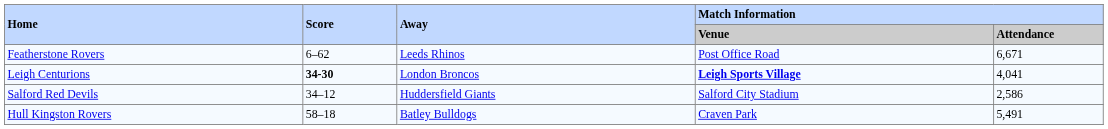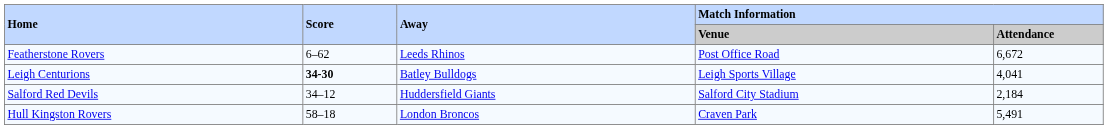Featherstone Rovers | Match Information / Attendance: 6,671 -> 6,672
Leigh Centurions | Away: London Broncos -> Batley Bulldogs
Leigh Centurions | Match Information / Venue: bold -> normal
Salford Red Devils | Match Information / Attendance: 2,586 -> 2,184
Hull Kingston Rovers | Away: Batley Bulldogs -> London Broncos
